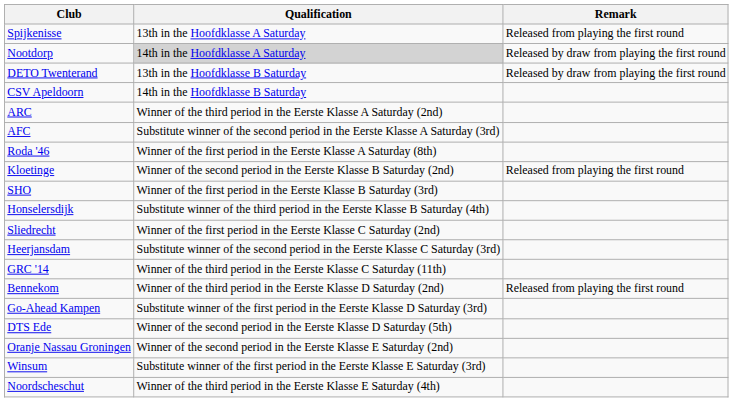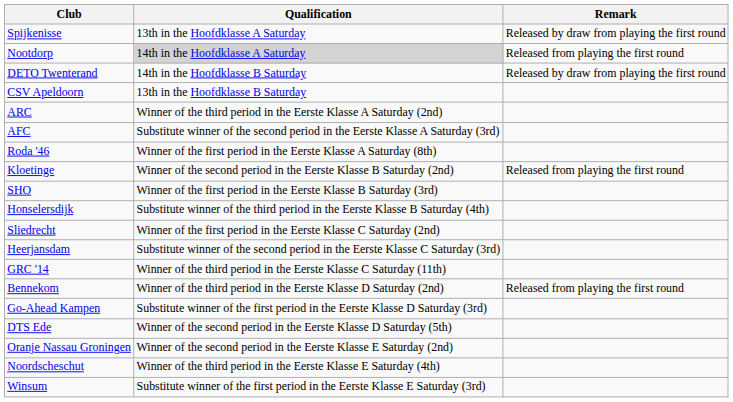Spijkenisse | Remark: Released from playing the first round -> Released by draw from playing the first round
Nootdorp | Remark: Released by draw from playing the first round -> Released from playing the first round
DETO Twenterand | Qualification: 13th in the Hoofdklasse B Saturday -> 14th in the Hoofdklasse B Saturday
CSV Apeldoorn | Qualification: 14th in the Hoofdklasse B Saturday -> 13th in the Hoofdklasse B Saturday
rows swapped: Winsum <-> Noordscheschut
